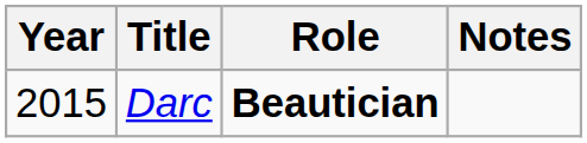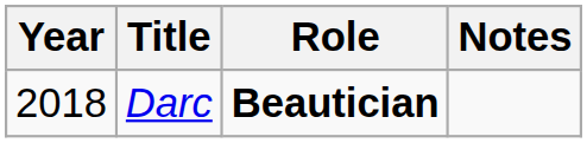Darc | Year: 2015 -> 2018
